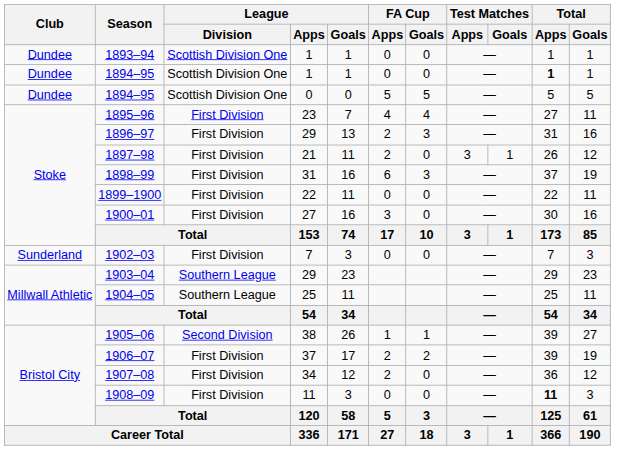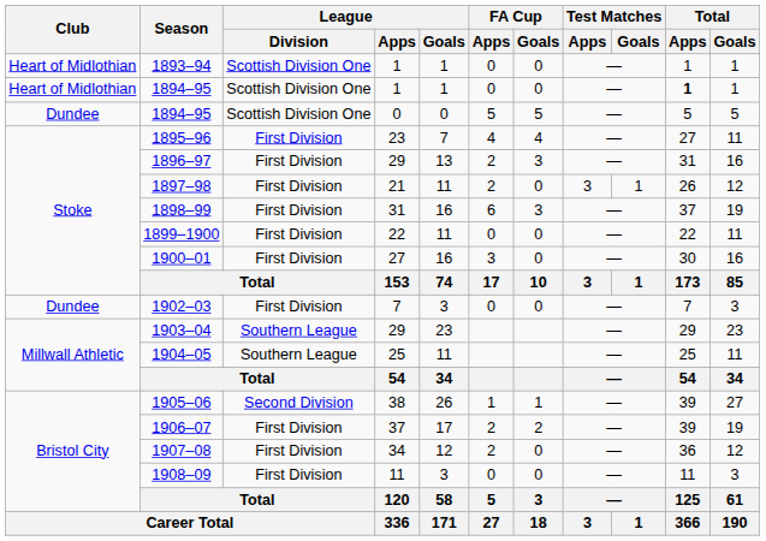1893–94 | Club: Dundee -> Heart of Midlothian
1894–95 / 1 | Club: Dundee -> Heart of Midlothian
1902–03 | Club: Sunderland -> Dundee
1908–09 | Total / Apps: bold -> normal
